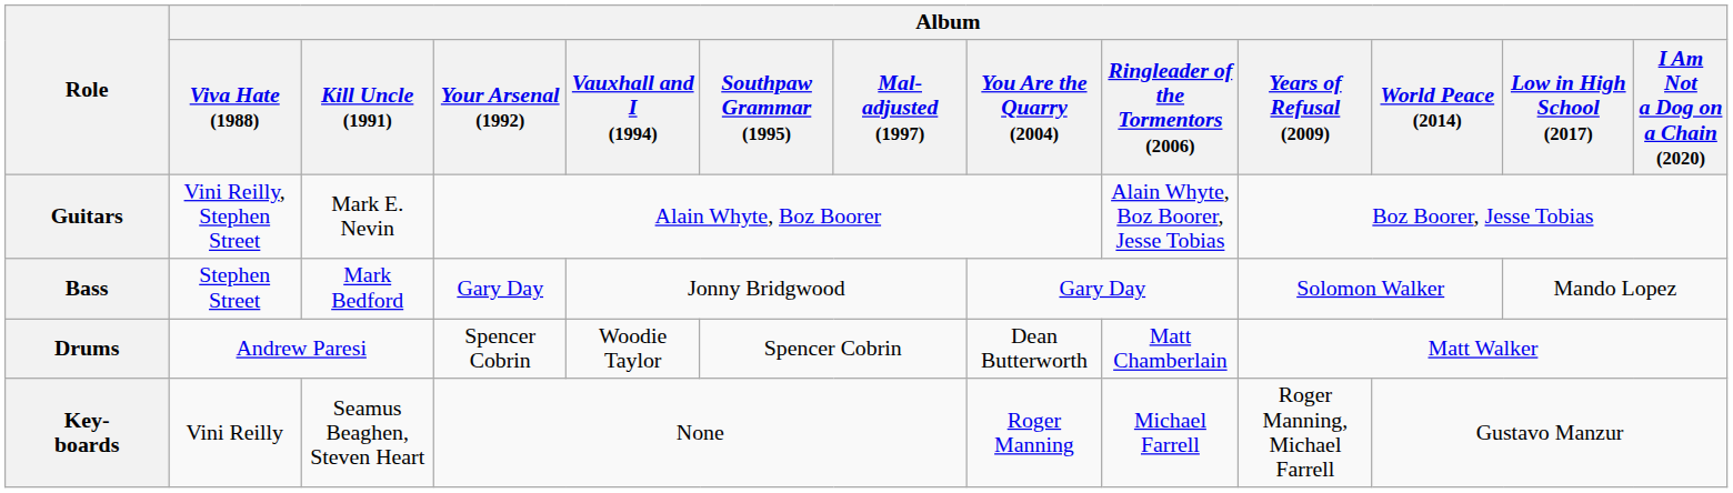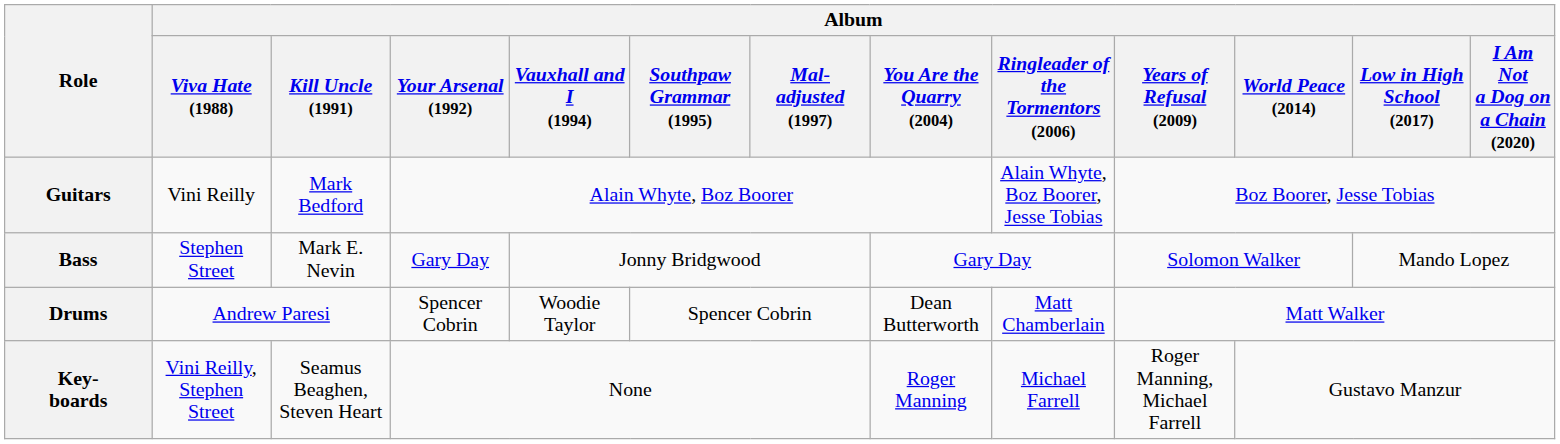Guitars | Album / Viva Hate (1988): Vini Reilly, Stephen Street -> Vini Reilly
Guitars | Album / Kill Uncle (1991): Mark E. Nevin -> Mark Bedford
Bass | Album / Kill Uncle (1991): Mark Bedford -> Mark E. Nevin
Key- boards | Album / Viva Hate (1988): Vini Reilly -> Vini Reilly, Stephen Street
